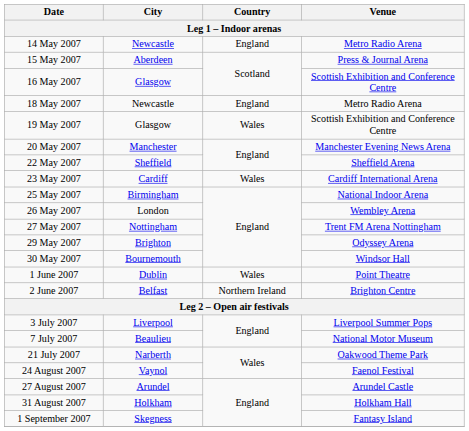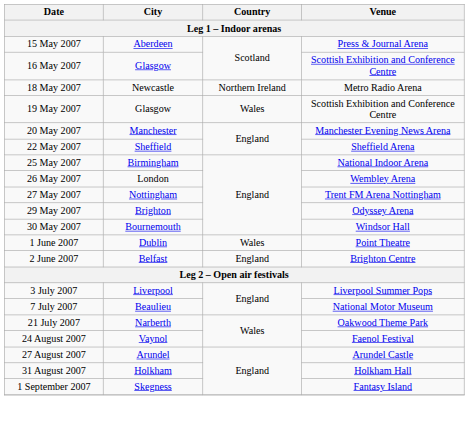- row: 14 May 2007 | Newcastle | England | Metro Radio Arena
18 May 2007 | Country: England -> Northern Ireland
- row: 23 May 2007 | Cardiff | Wales | Cardiff International Arena
2 June 2007 | Country: Northern Ireland -> England
